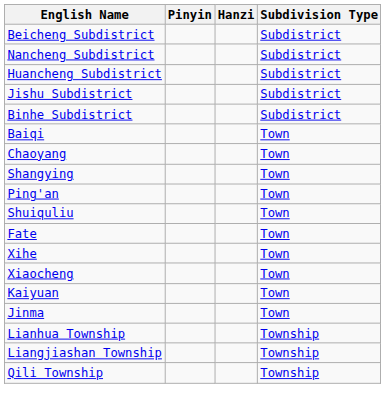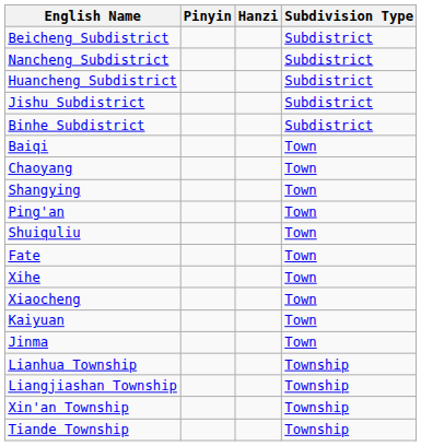+ row: Xin'an Township | Township
- row: Qili Township | Township
+ row: Tiande Township | Township
